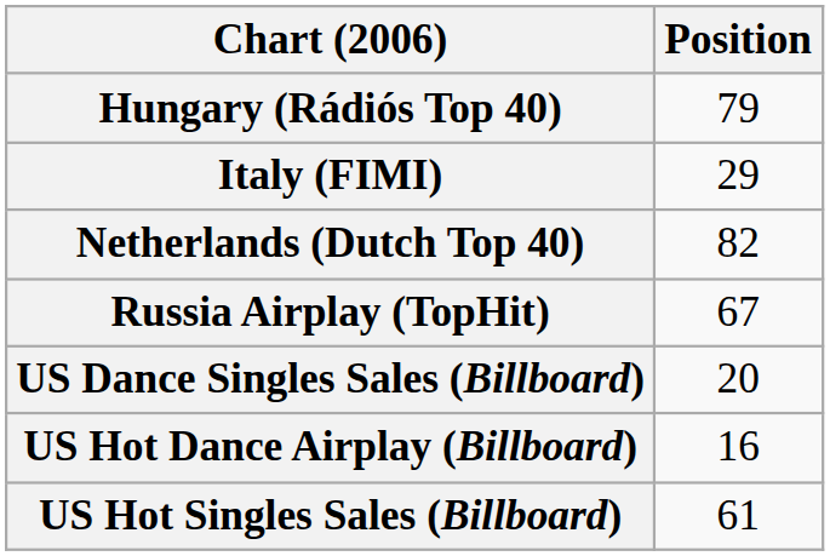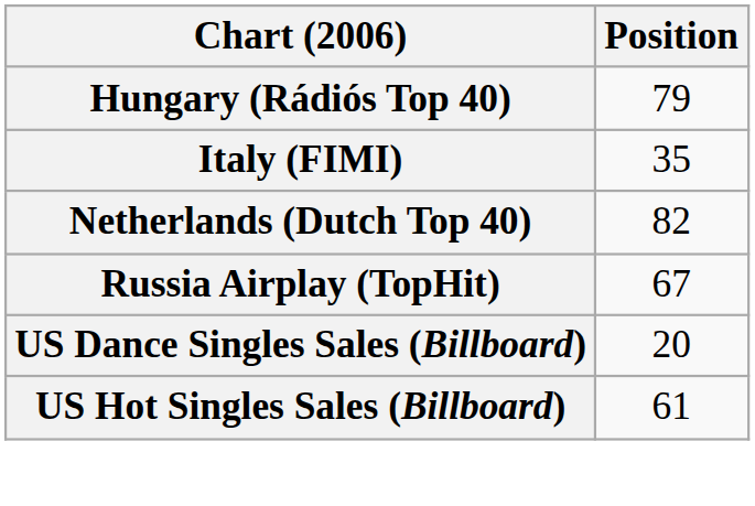Italy (FIMI) | Position: 29 -> 35
- row: US Hot Dance Airplay (Billboard) | 16
